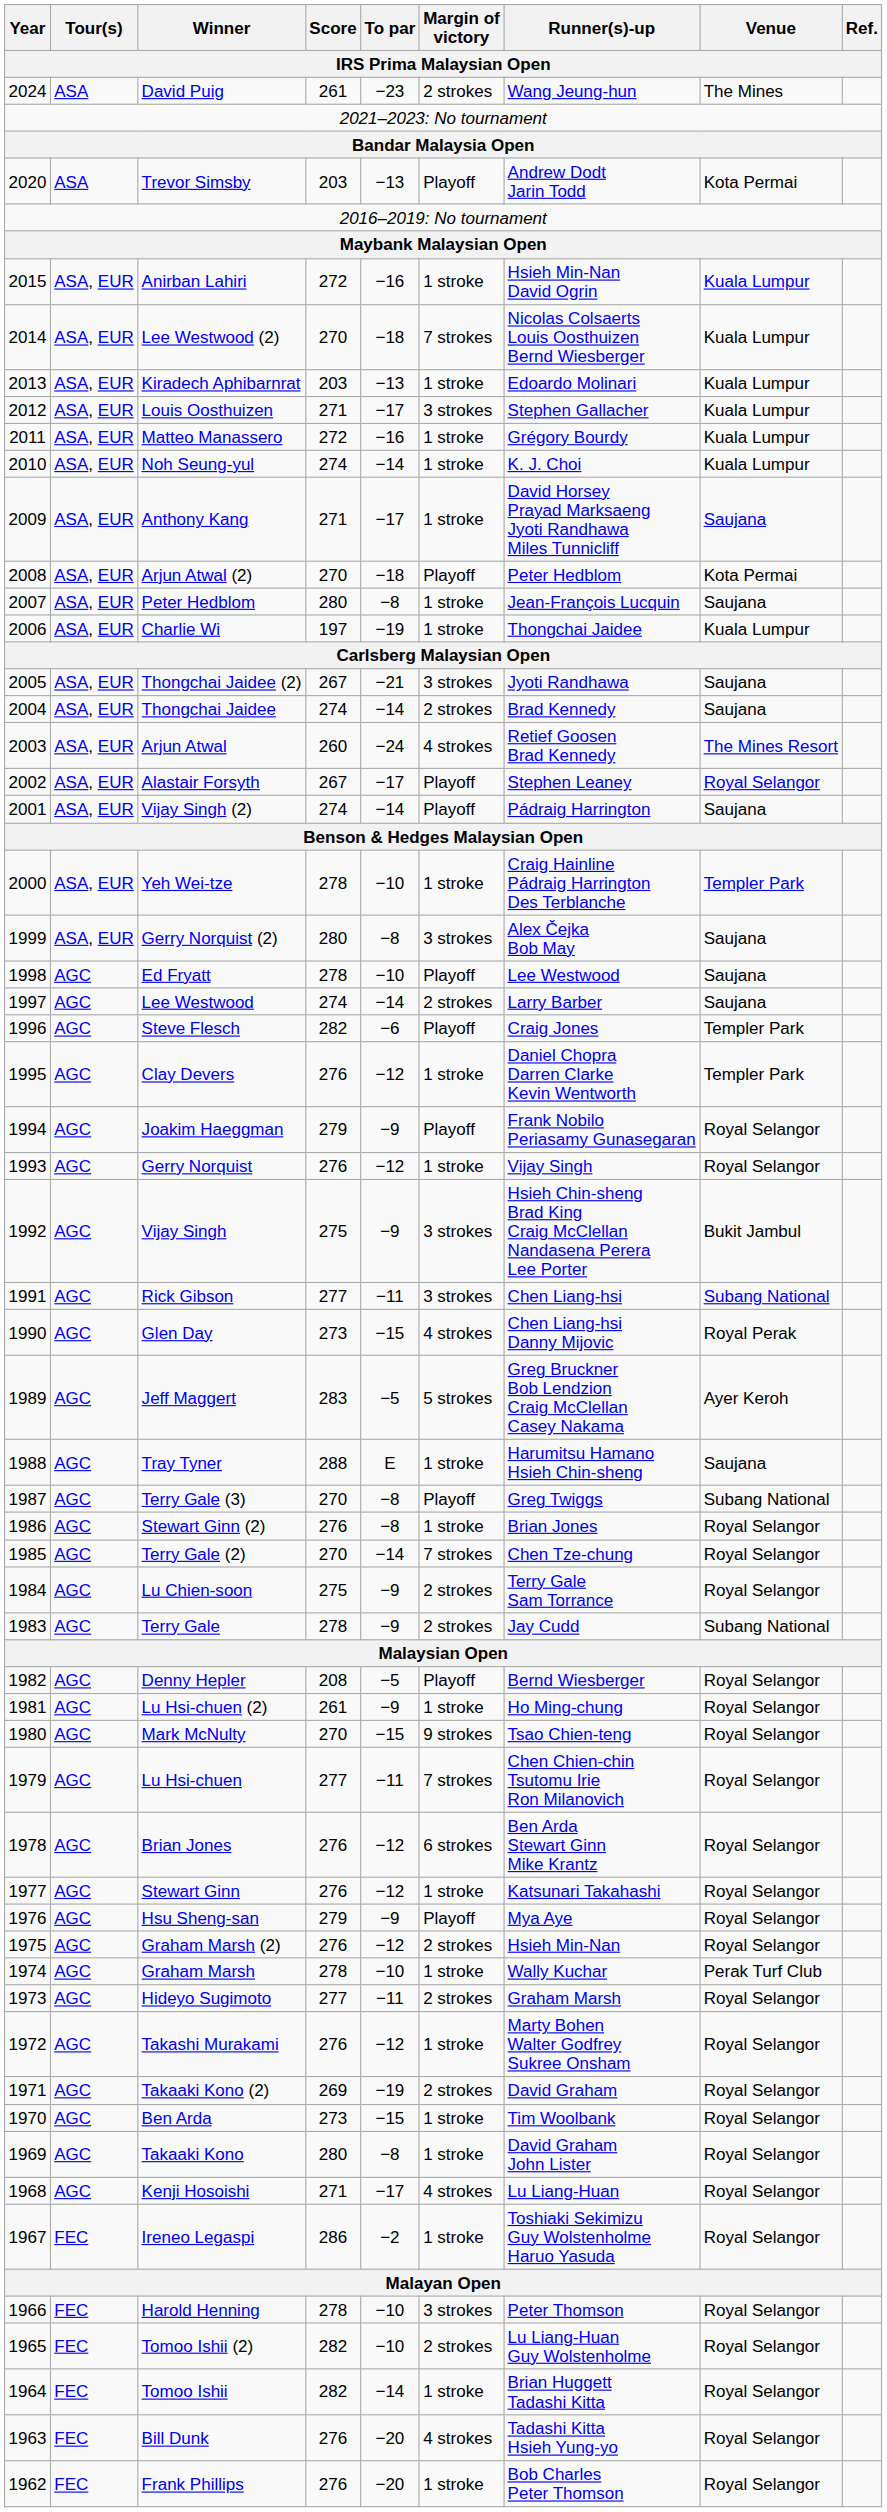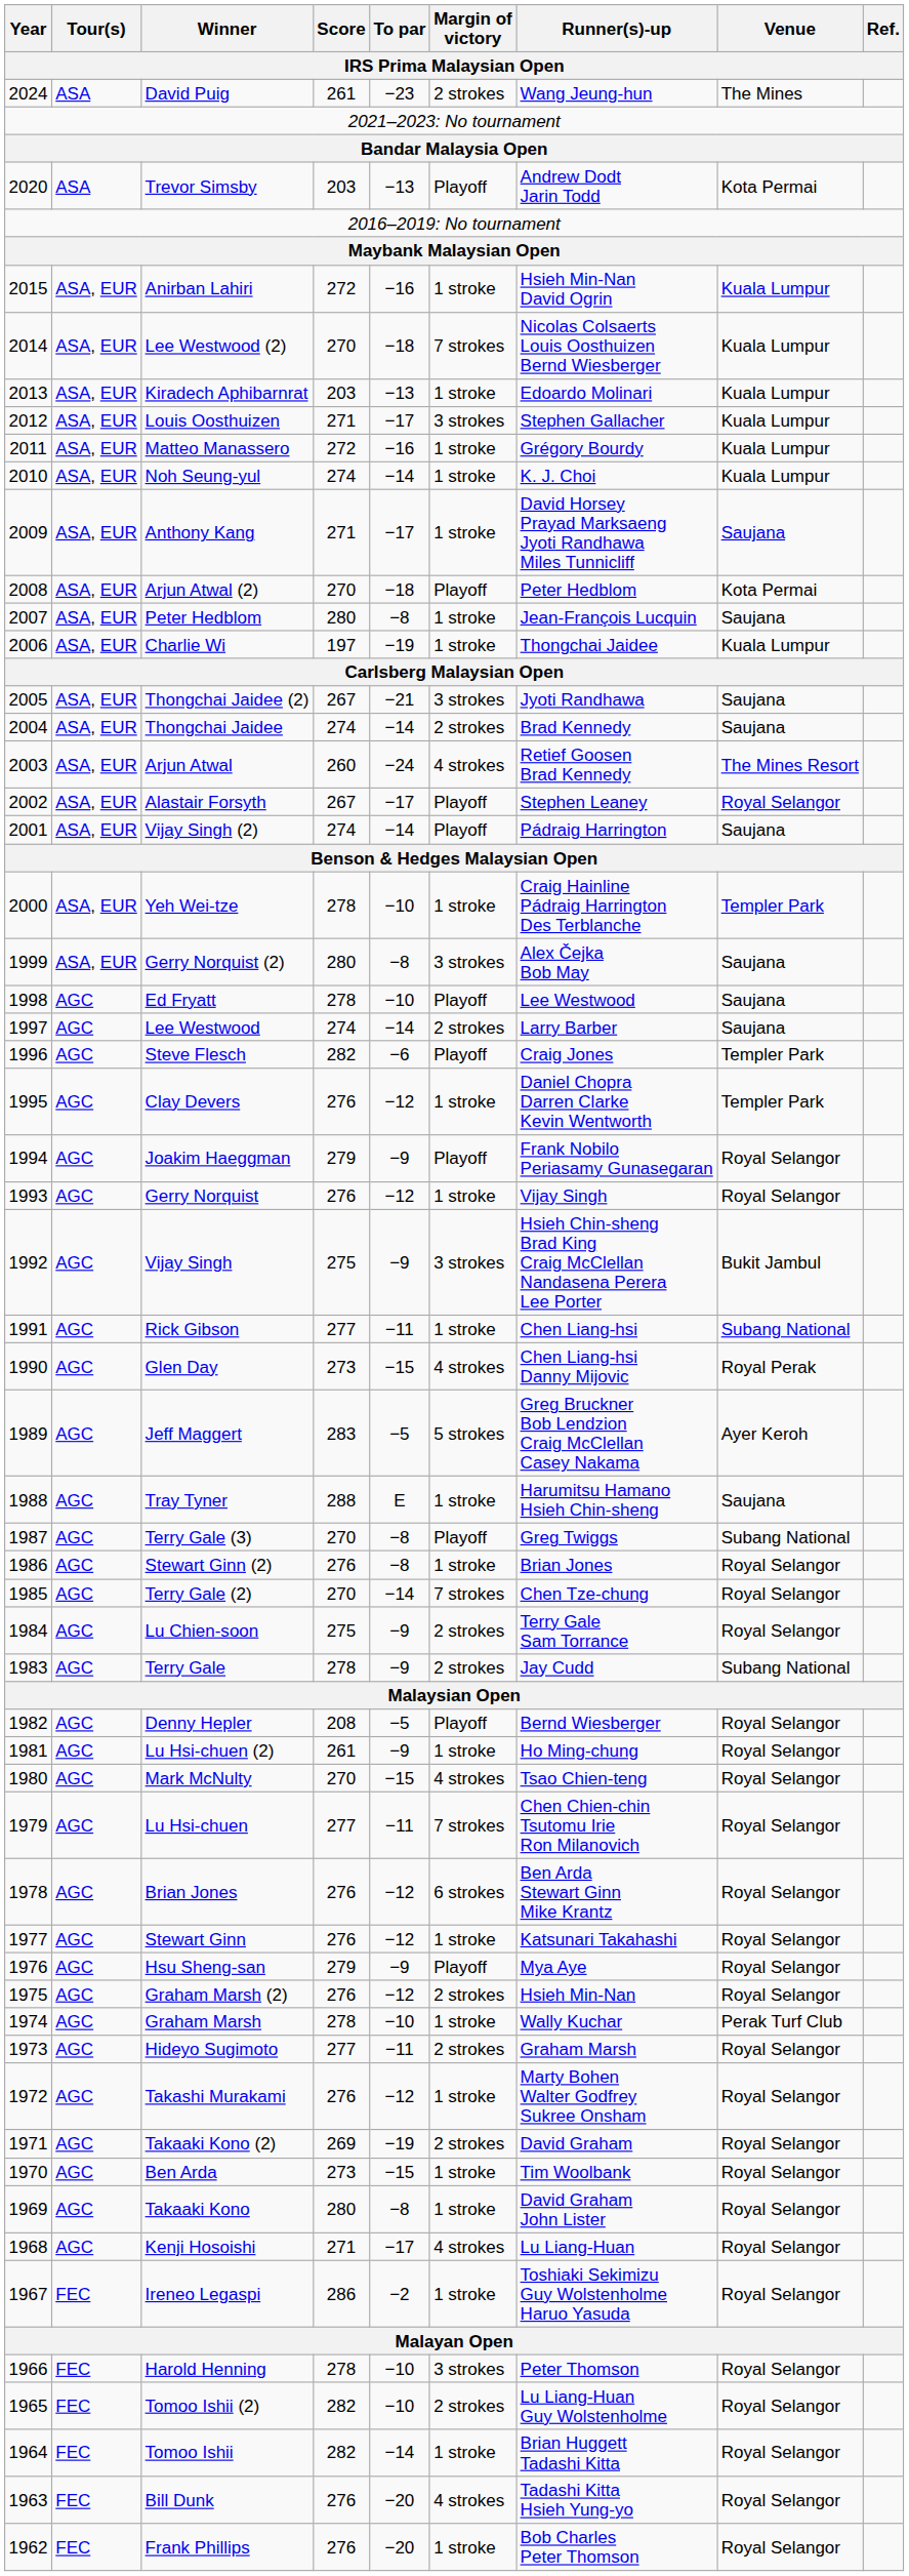Rick Gibson | Margin of victory: 3 strokes -> 1 stroke
Mark McNulty | Margin of victory: 9 strokes -> 4 strokes
